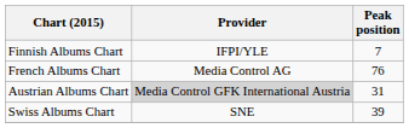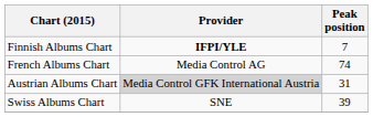Finnish Albums Chart | Provider: normal -> bold
French Albums Chart | Peak position: 76 -> 74
